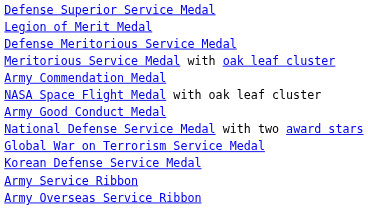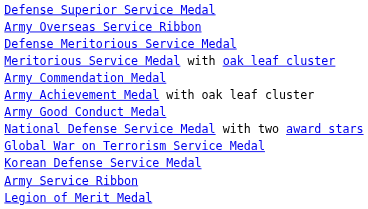rows swapped: Legion of Merit Medal <-> Army Overseas Service Ribbon
+ row: Army Achievement Medal with oak leaf cluster
- row: NASA Space Flight Medal with oak leaf cluster
